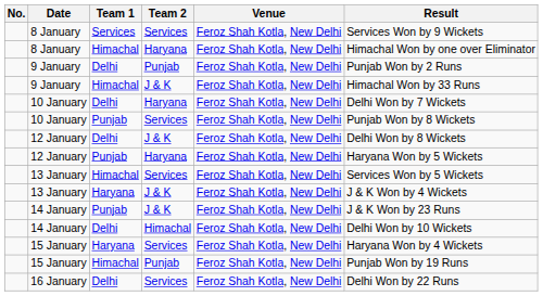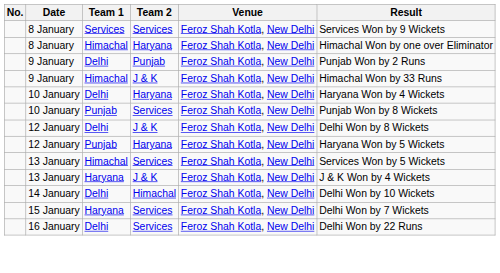10 January / Delhi | Result: Delhi Won by 7 Wickets -> Haryana Won by 4 Wickets
- row: 14 January | Punjab | J & K | Feroz Shah Kotla, New Delhi | J & K Won by 23 Runs
15 January / Haryana | Result: Haryana Won by 4 Wickets -> Delhi Won by 7 Wickets
- row: 15 January | Himachal | Punjab | Feroz Shah Kotla, New Delhi | Punjab Won by 19 Runs
